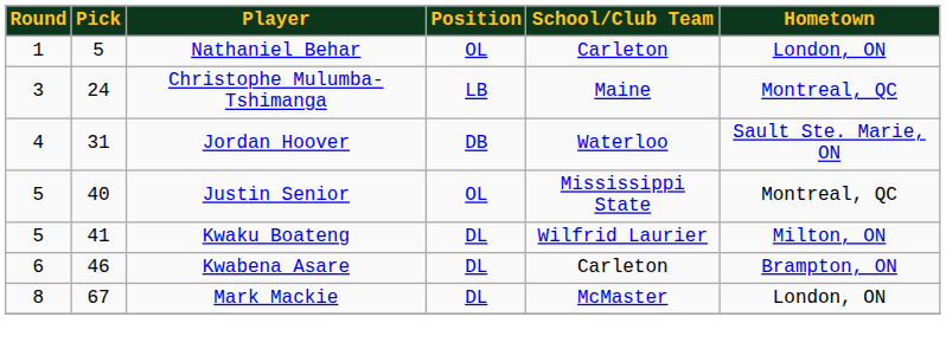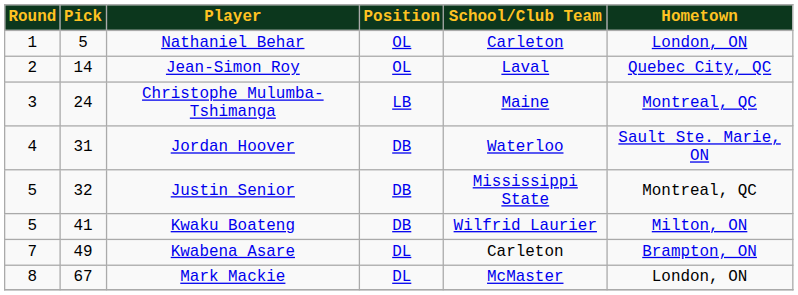+ row: 2 | 14 | Jean-Simon Roy | OL | Laval | Quebec City, QC
Justin Senior | Pick: 40 -> 32
Justin Senior | Position: OL -> DB
Kwaku Boateng | Position: DL -> DB
Kwabena Asare | Round: 6 -> 7
Kwabena Asare | Pick: 46 -> 49
